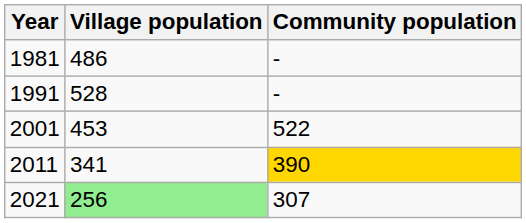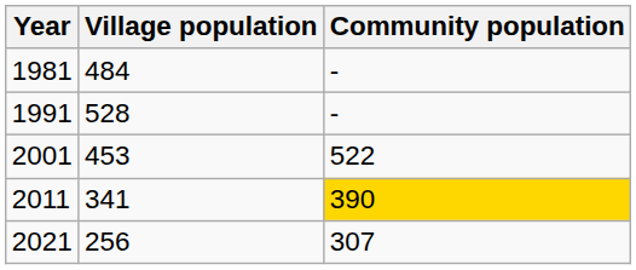1981 | Village population: 486 -> 484
2021 | Village population: lightgreen background -> no background
